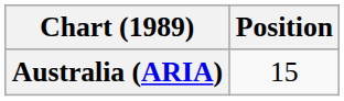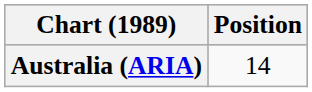Australia (ARIA) | Position: 15 -> 14
